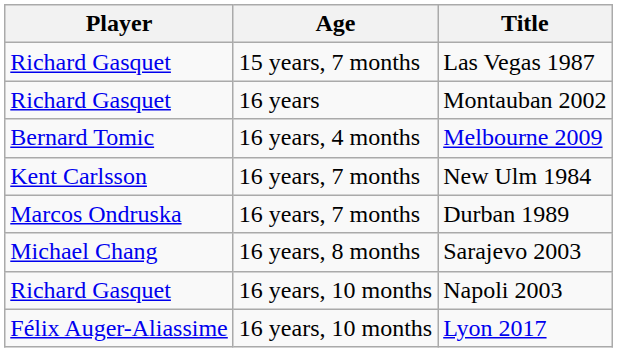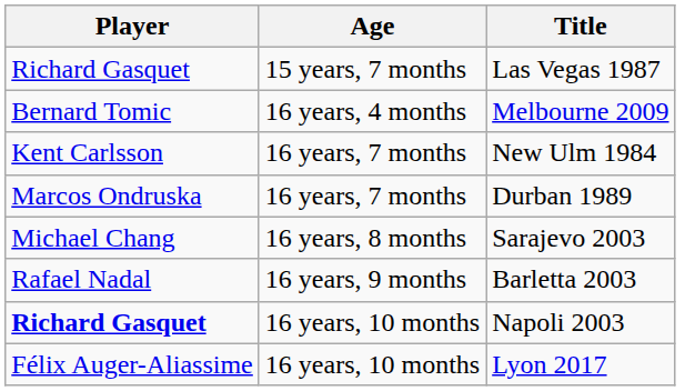- row: Richard Gasquet | 16 years | Montauban 2002
+ row: Rafael Nadal | 16 years, 9 months | Barletta 2003
Napoli 2003 | Player: normal -> bold
